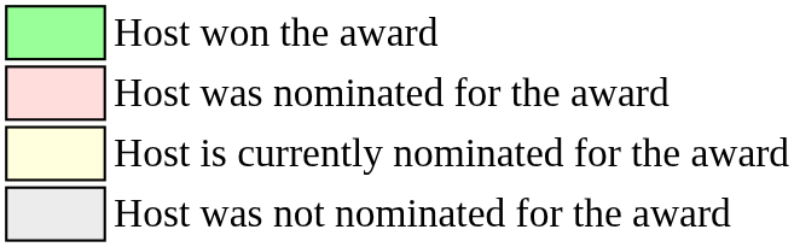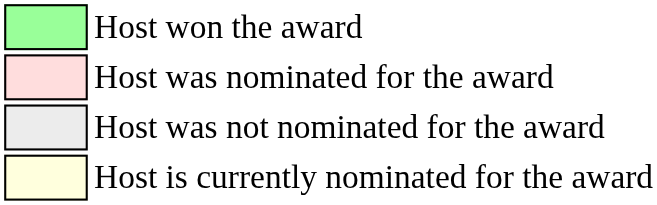rows swapped: Host was not nominated for the award <-> Host is currently nominated for the award
